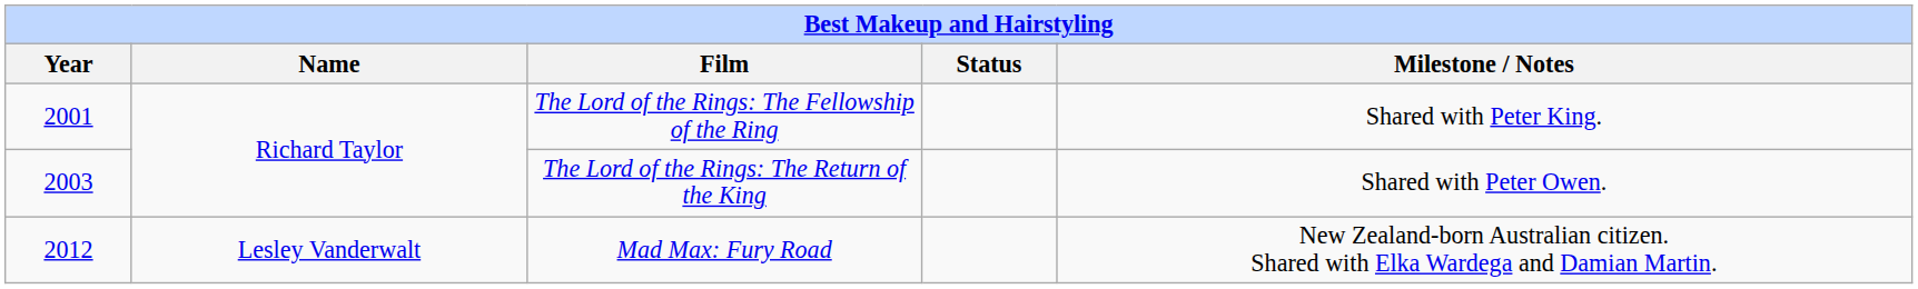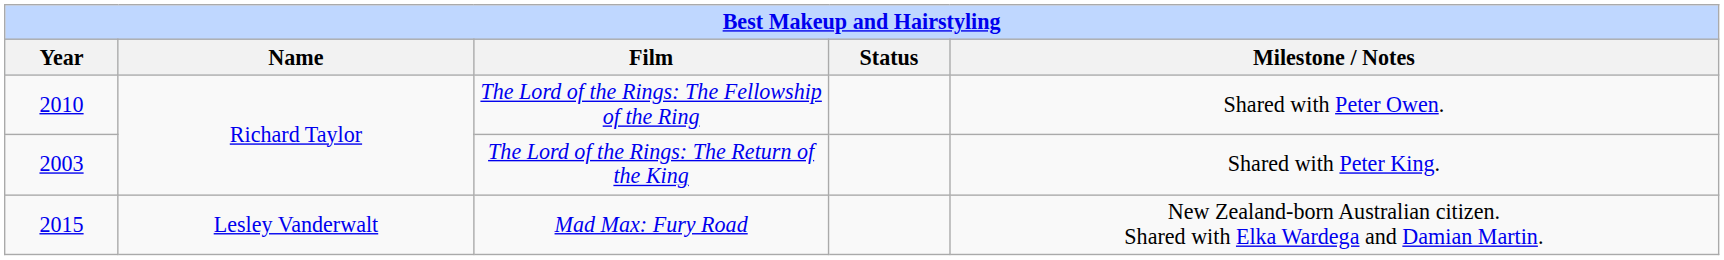The Lord of the Rings: The Fellowship of the Ring | Year: 2001 -> 2010
The Lord of the Rings: The Fellowship of the Ring | Milestone / Notes: Shared with Peter King. -> Shared with Peter Owen.
The Lord of the Rings: The Return of the King | Milestone / Notes: Shared with Peter Owen. -> Shared with Peter King.
Mad Max: Fury Road | Year: 2012 -> 2015
